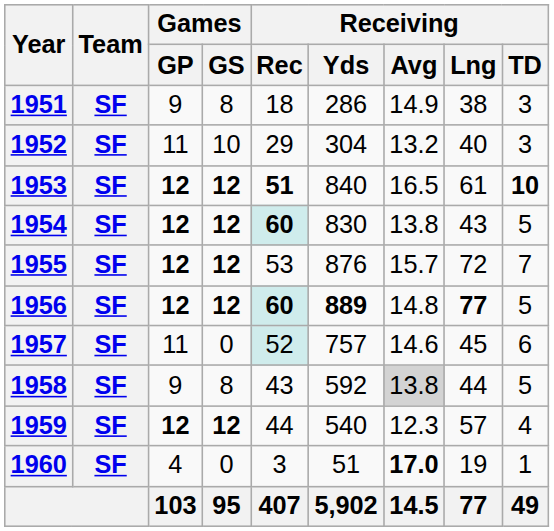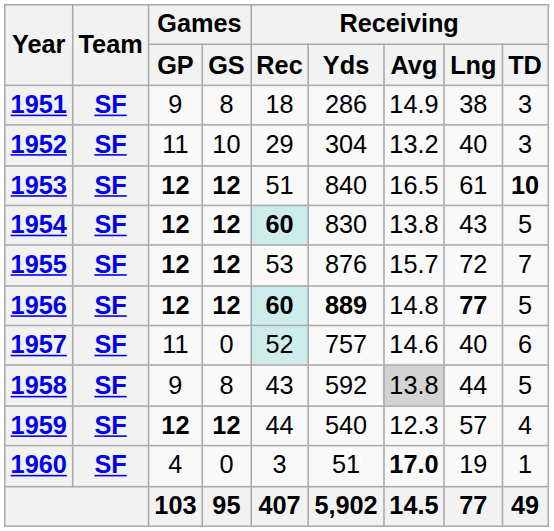1953 | Receiving / Rec: bold -> normal
1957 | Receiving / Lng: 45 -> 40
